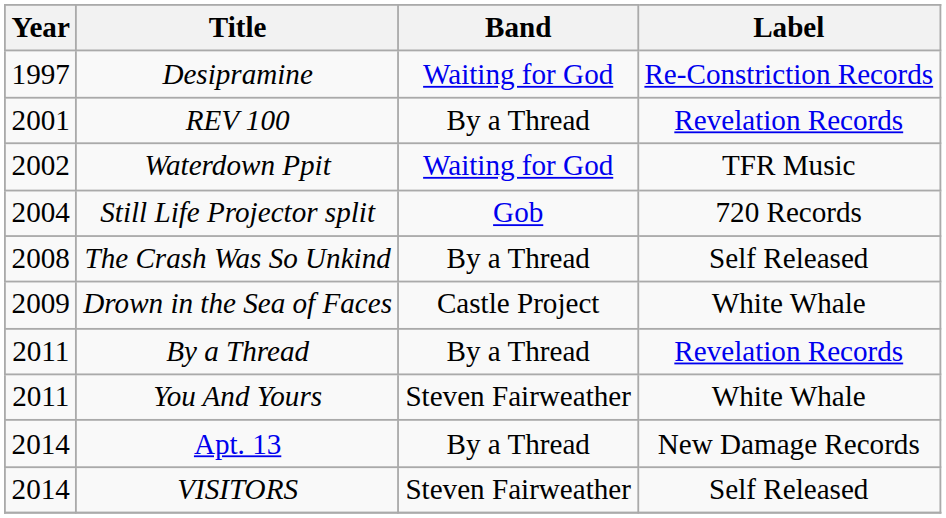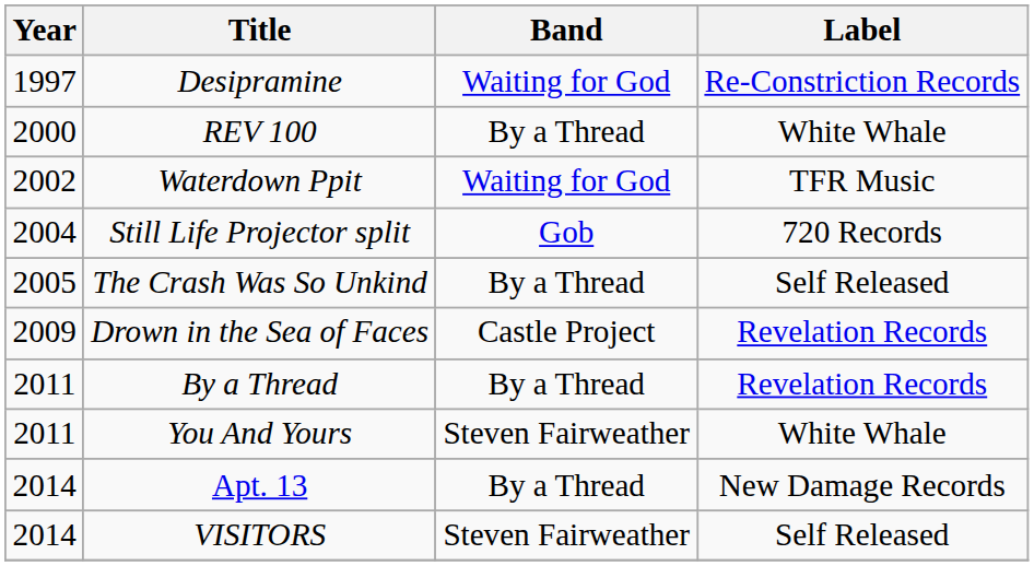REV 100 | Year: 2001 -> 2000
REV 100 | Label: Revelation Records -> White Whale
The Crash Was So Unkind | Year: 2008 -> 2005
Drown in the Sea of Faces | Label: White Whale -> Revelation Records
